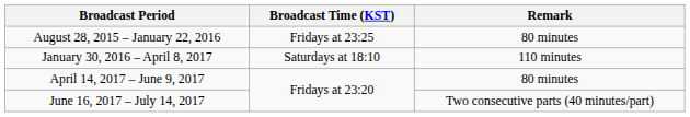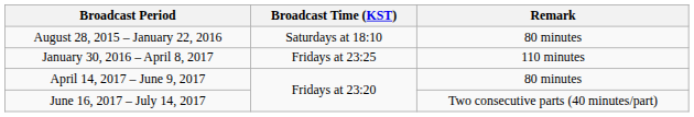August 28, 2015 – January 22, 2016 | Broadcast Time (KST): Fridays at 23:25 -> Saturdays at 18:10
January 30, 2016 – April 8, 2017 | Broadcast Time (KST): Saturdays at 18:10 -> Fridays at 23:25
